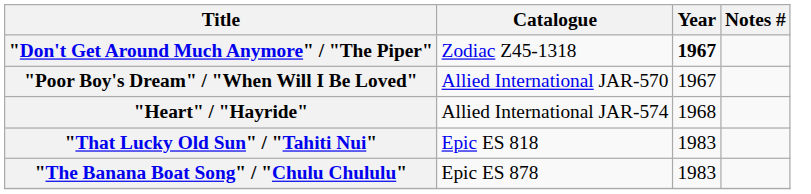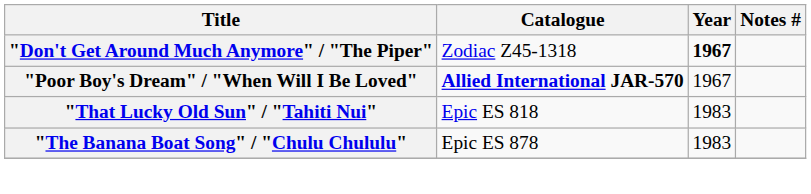"Poor Boy's Dream" / "When Will I Be Loved" | Catalogue: normal -> bold
- row: "Heart" / "Hayride" | Allied International JAR-574 | 1968
